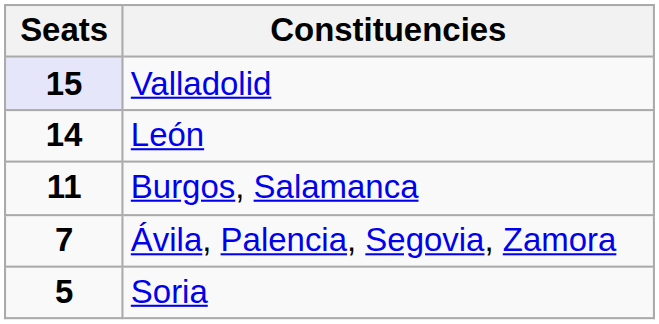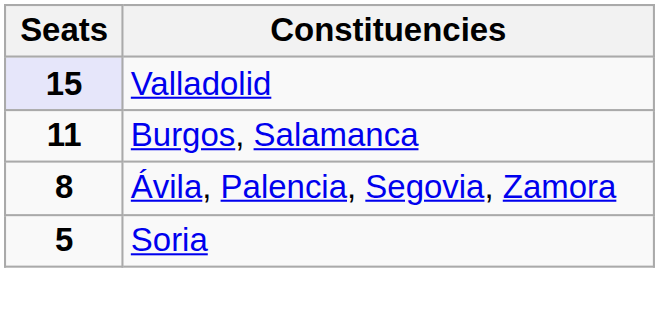- row: 14 | León
Ávila, Palencia, Segovia, Zamora | Seats: 7 -> 8
